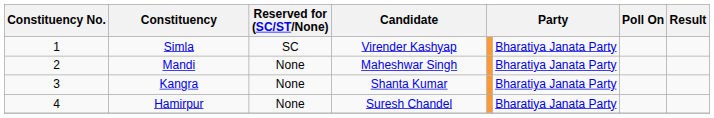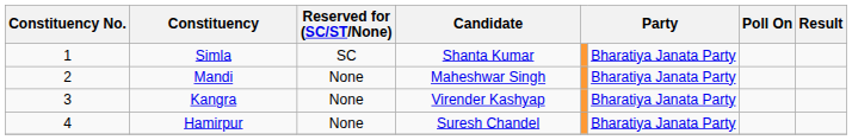Simla | Candidate: Virender Kashyap -> Shanta Kumar
Kangra | Candidate: Shanta Kumar -> Virender Kashyap
